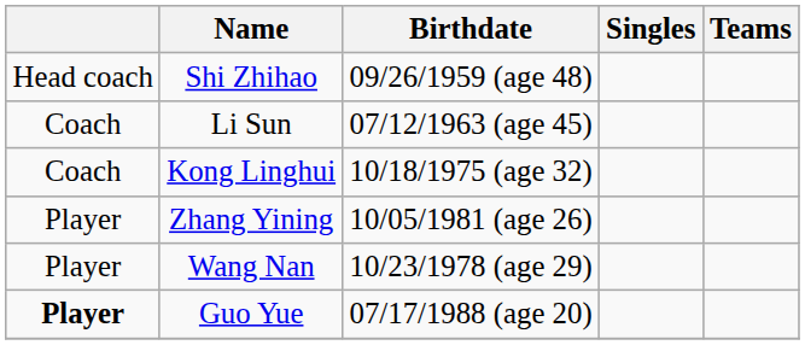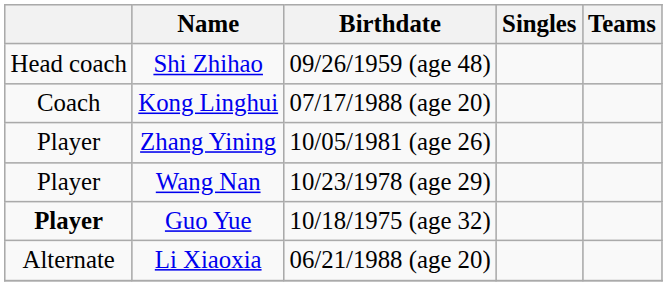- row: Coach | Li Sun | 07/12/1963 (age 45)
Kong Linghui | Birthdate: 10/18/1975 (age 32) -> 07/17/1988 (age 20)
Guo Yue | Birthdate: 07/17/1988 (age 20) -> 10/18/1975 (age 32)
+ row: Alternate | Li Xiaoxia | 06/21/1988 (age 20)
